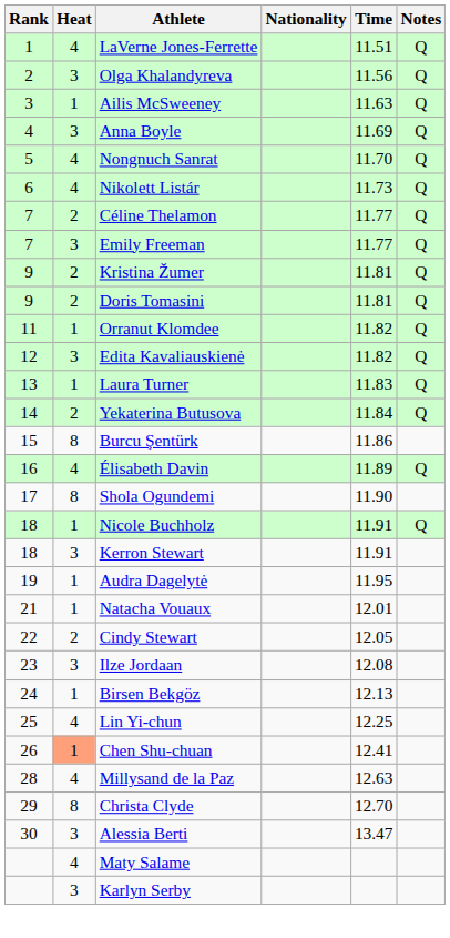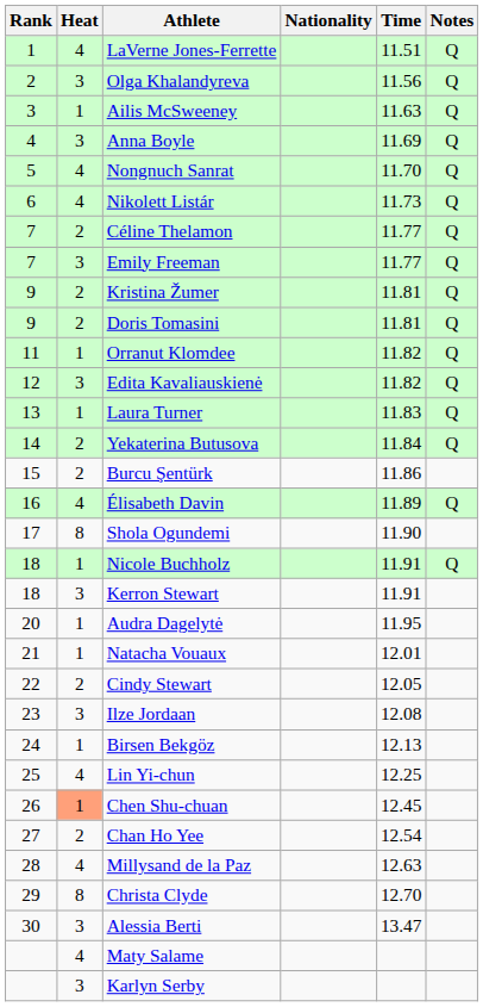Burcu Şentürk | Heat: 8 -> 2
Audra Dagelytė | Rank: 19 -> 20
Chen Shu-chuan | Time: 12.41 -> 12.45
+ row: 27 | 2 | Chan Ho Yee | 12.54
